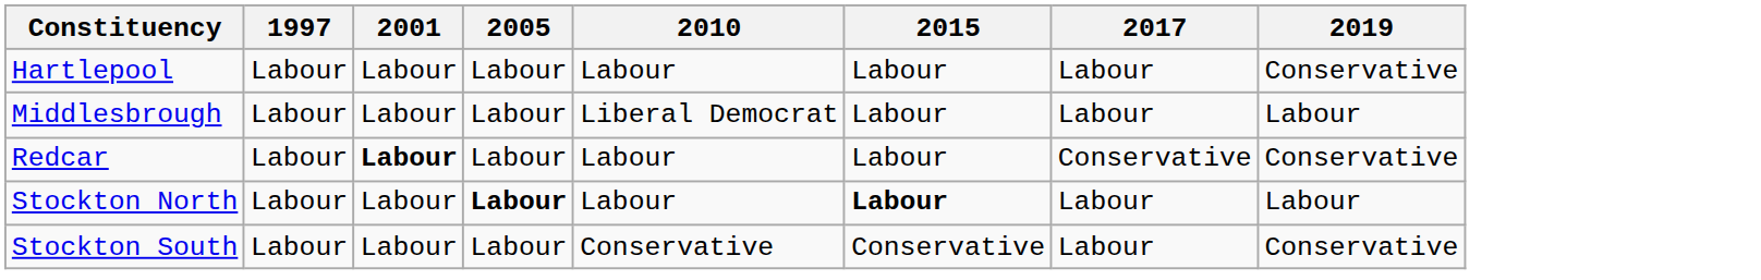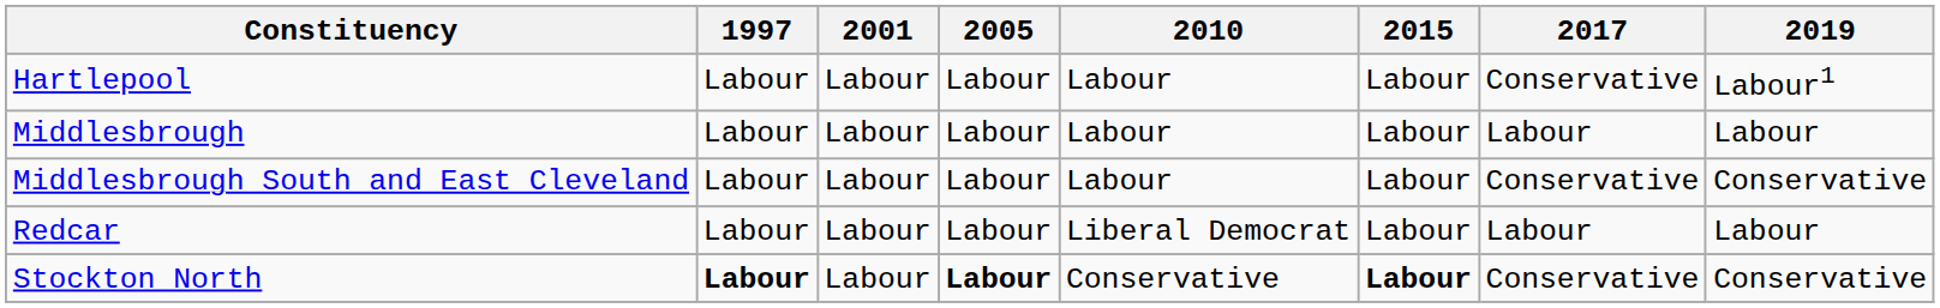Hartlepool | 2017: Labour -> Conservative
Hartlepool | 2019: Conservative -> Labour1
Middlesbrough | 2010: Liberal Democrat -> Labour
+ row: Middlesbrough South and East Cleveland | Labour | Labour | Labour | Labour | Labour | Conservative | Conservative
Redcar | 2001: bold -> normal
Redcar | 2010: Labour -> Liberal Democrat
Redcar | 2017: Conservative -> Labour
Redcar | 2019: Conservative -> Labour
Stockton North | 1997: normal -> bold
Stockton North | 2010: Labour -> Conservative
Stockton North | 2017: Labour -> Conservative
Stockton North | 2019: Labour -> Conservative
- row: Stockton South | Labour | Labour | Labour | Conservative | Conservative | Labour | Conservative
